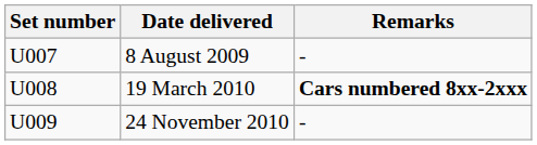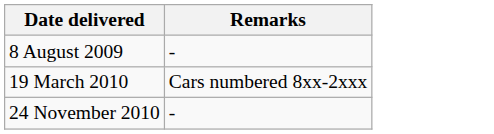- column: Set number | U007 | U008 | U009
19 March 2010 | Remarks: bold -> normal
